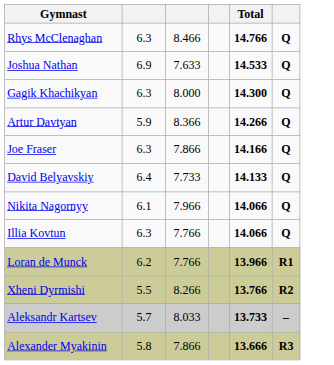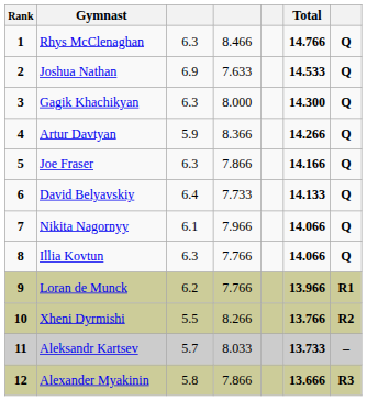+ column: Rank | 1 | 2 | 3 | 4 | 5 | 6 | 7 | 8 | 9 | 10 | 11 | 12
